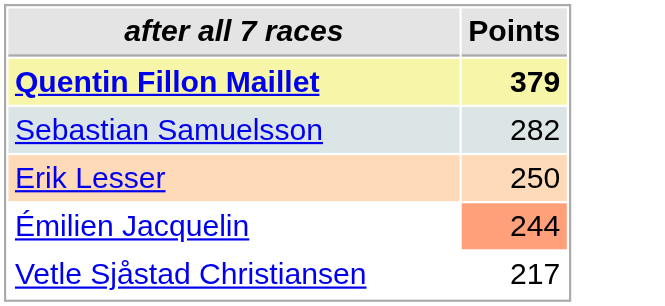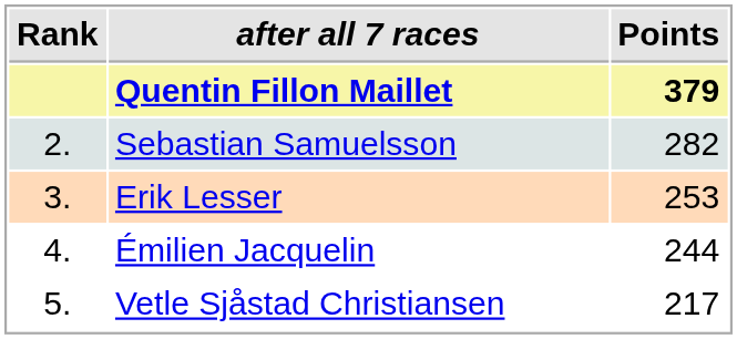+ column: Rank | 2. | 3. | 4. | 5.
Erik Lesser | Points: 250 -> 253
Émilien Jacquelin | Points: lightsalmon background -> no background
